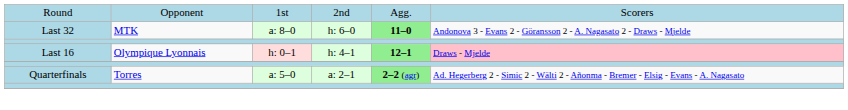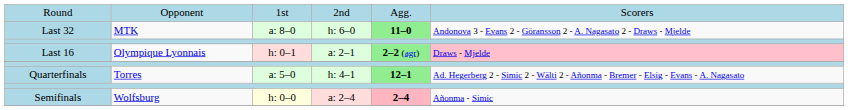Last 16 | column 4: h: 4–1 -> a: 2–1
Last 16 | column 5: 12–1 -> 2–2 (agr)
Quarterfinals | column 4: a: 2–1 -> h: 4–1
Quarterfinals | column 5: 2–2 (agr) -> 12–1
+ row: Semifinals | Wolfsburg | h: 0–0 | a: 2–4 | 2–4 | Añonma - Simic
